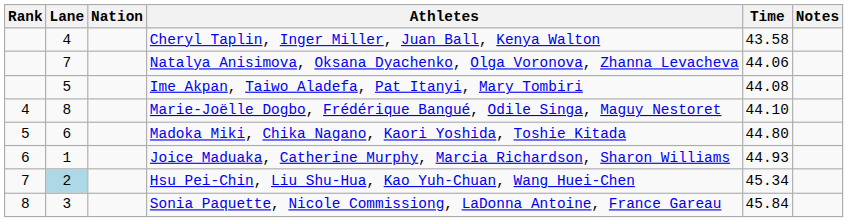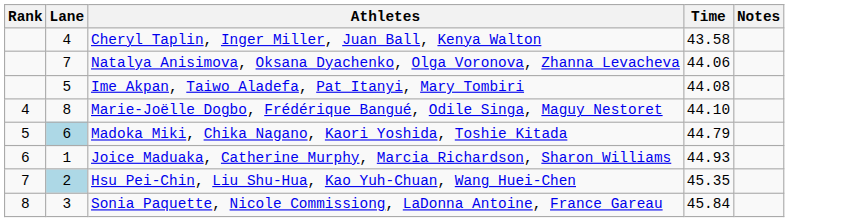- column: Nation
Madoka Miki, Chika Nagano, Kaori Yoshida, Toshie Kitada | Lane: no background -> lightblue background
Madoka Miki, Chika Nagano, Kaori Yoshida, Toshie Kitada | Time: 44.80 -> 44.79
Hsu Pei-Chin, Liu Shu-Hua, Kao Yuh-Chuan, Wang Huei-Chen | Time: 45.34 -> 45.35
